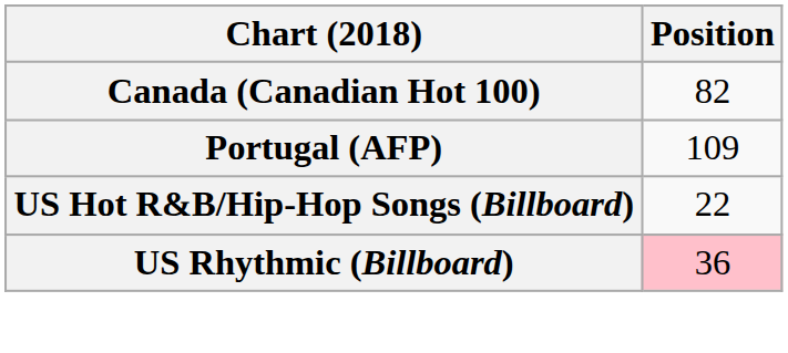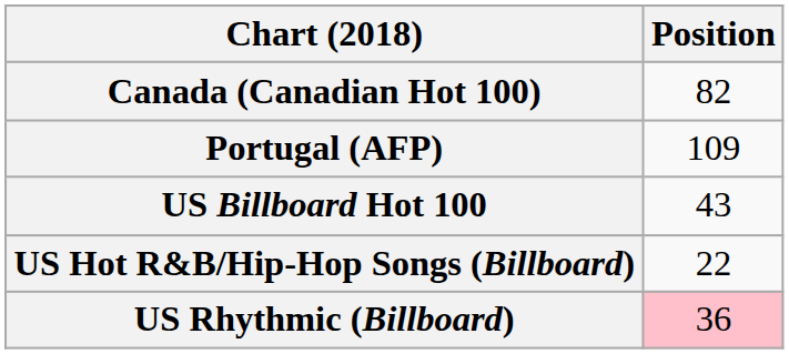+ row: US Billboard Hot 100 | 43
